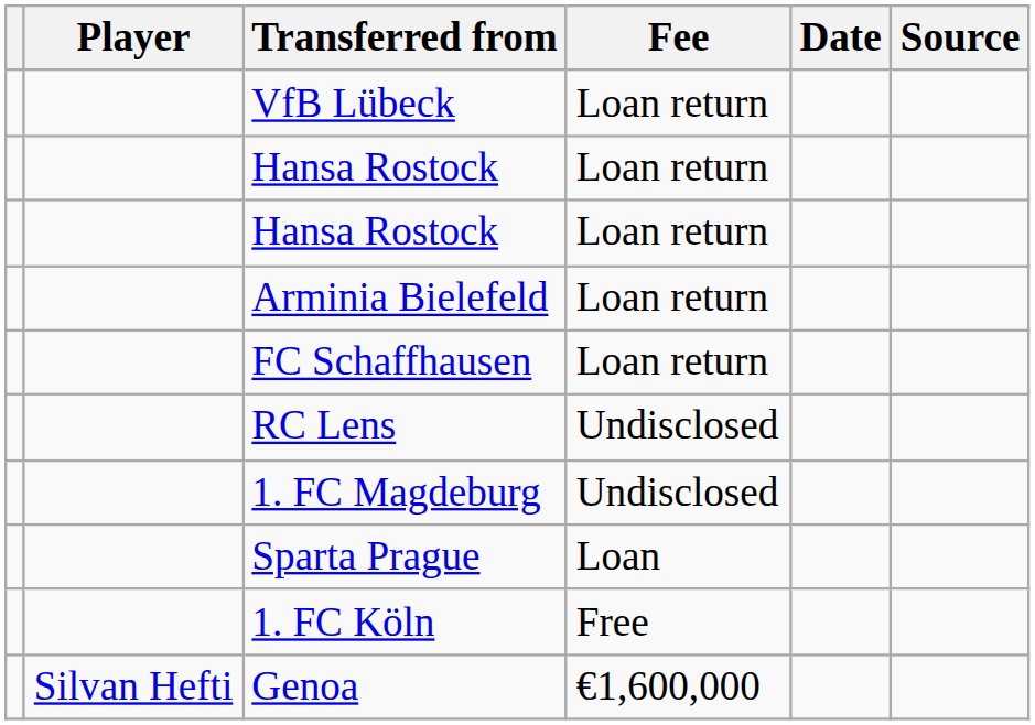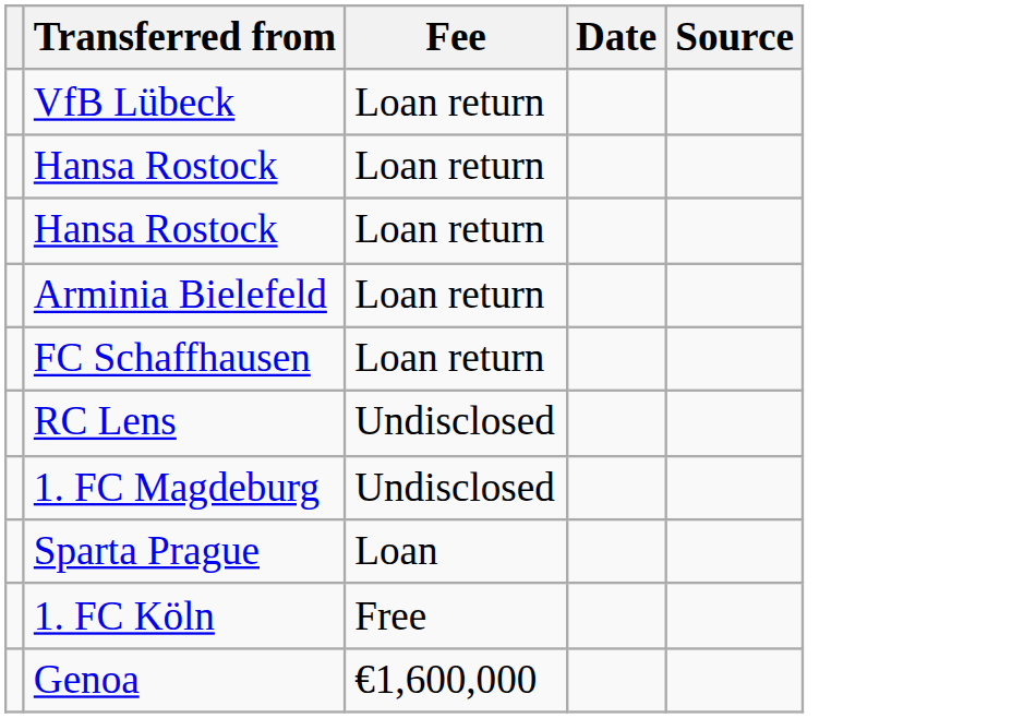- column: Player | Silvan Hefti
